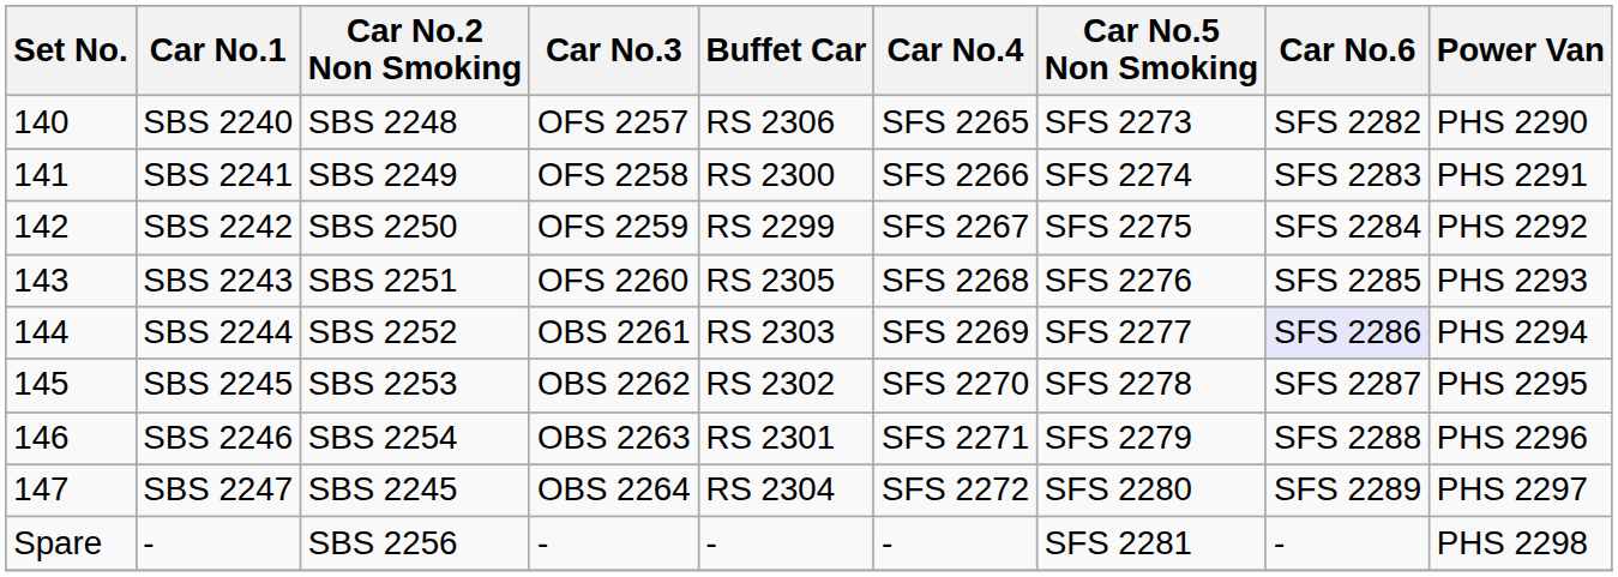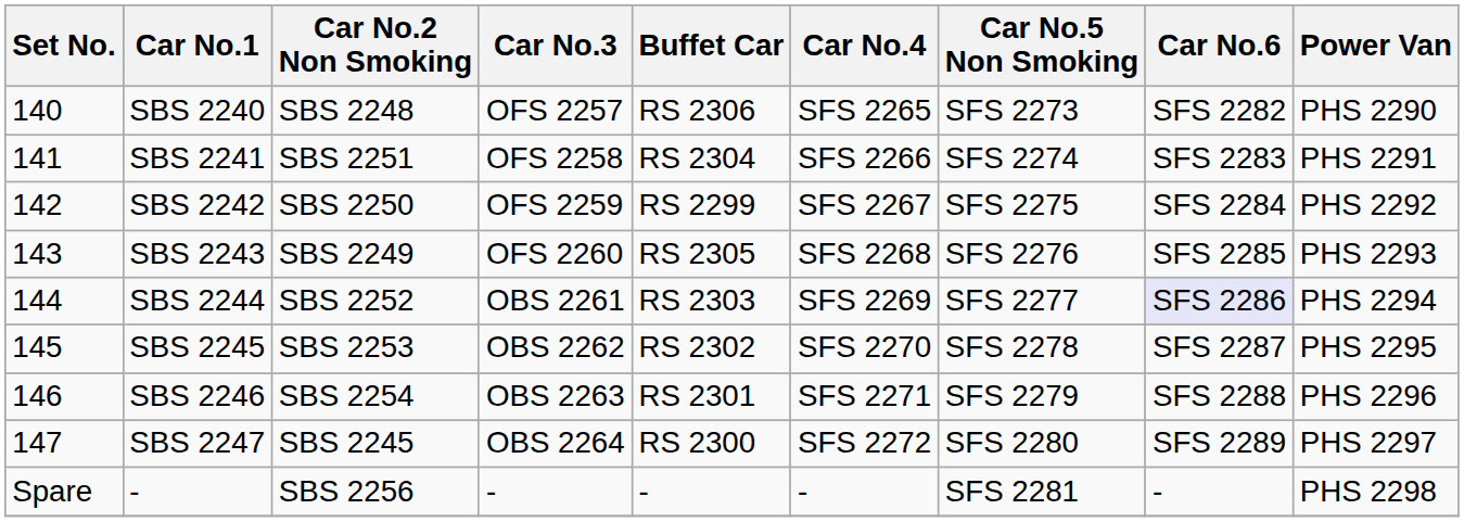SBS 2241 | Car No.2 Non Smoking: SBS 2249 -> SBS 2251
SBS 2241 | Buffet Car: RS 2300 -> RS 2304
SBS 2243 | Car No.2 Non Smoking: SBS 2251 -> SBS 2249
SBS 2247 | Buffet Car: RS 2304 -> RS 2300
